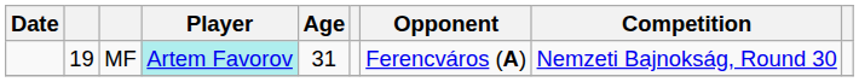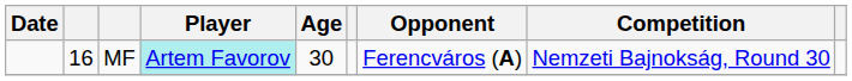MF | column 2: 19 -> 16
MF | Age: 31 -> 30
